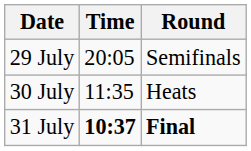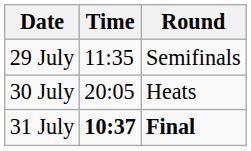29 July | Time: 20:05 -> 11:35
30 July | Time: 11:35 -> 20:05
